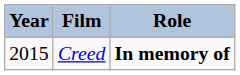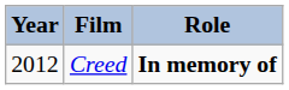Creed | Year: 2015 -> 2012
